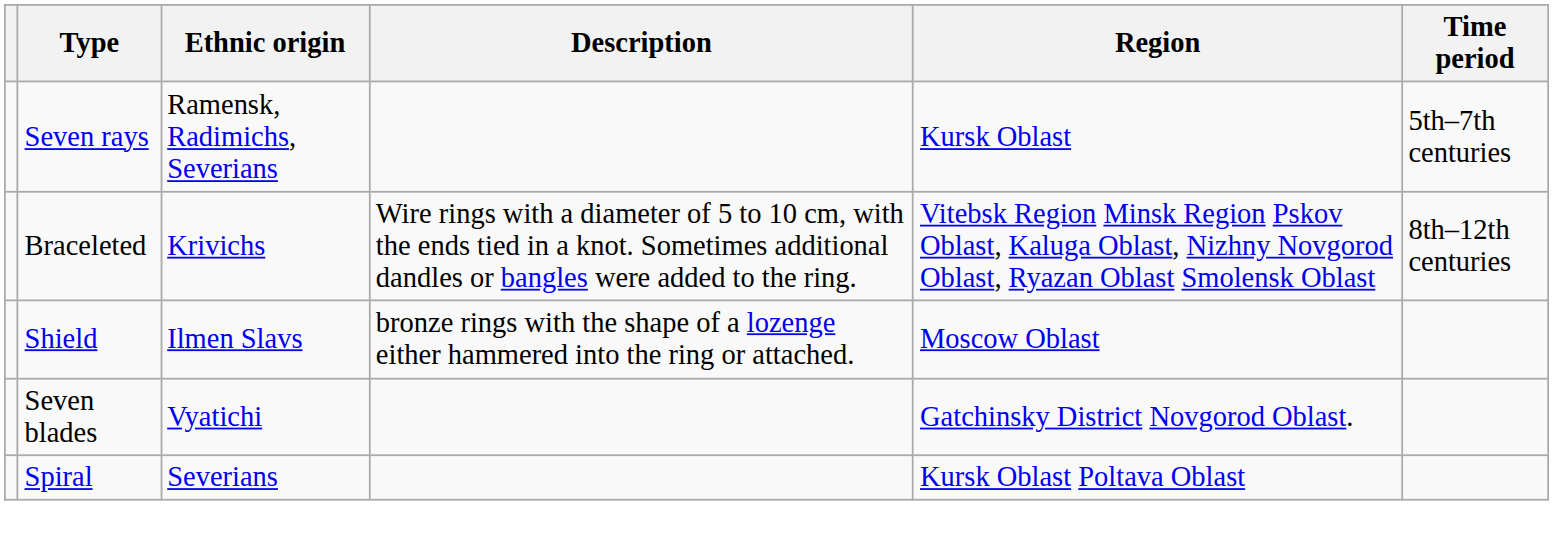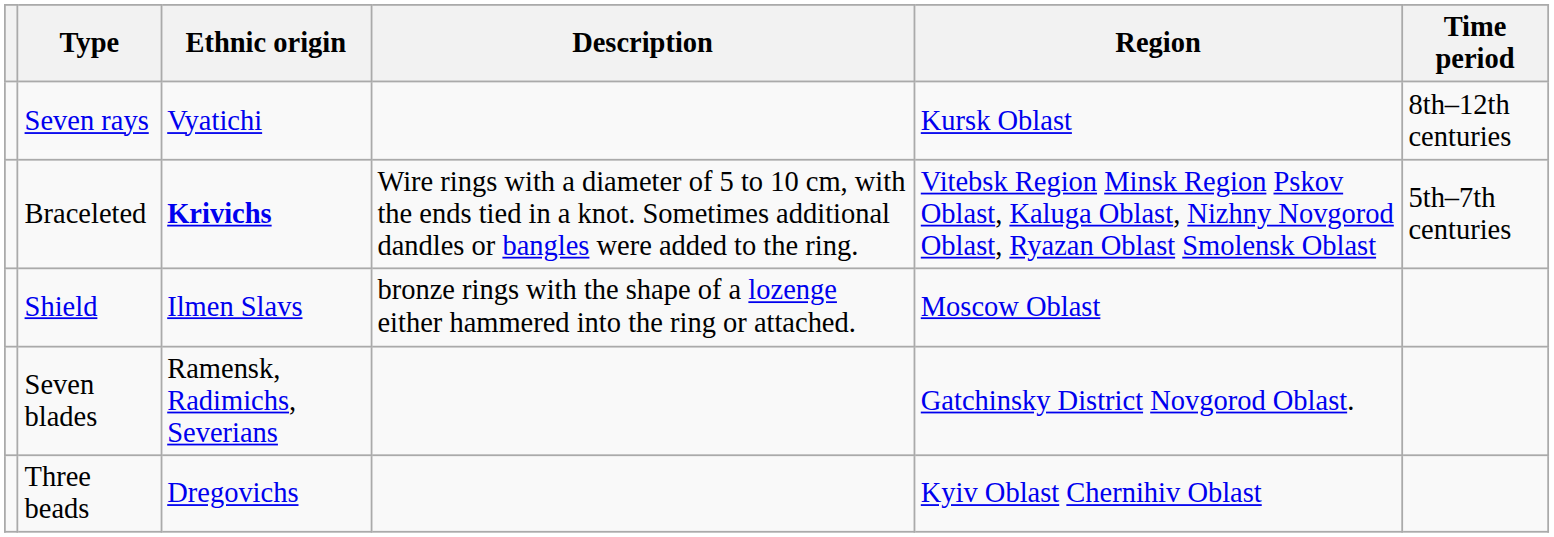Seven rays | Ethnic origin: Ramensk, Radimichs, Severians -> Vyatichi
Seven rays | Time period: 5th–7th centuries -> 8th–12th centuries
Braceleted | Ethnic origin: normal -> bold
Braceleted | Time period: 8th–12th centuries -> 5th–7th centuries
Seven blades | Ethnic origin: Vyatichi -> Ramensk, Radimichs, Severians
- row: Spiral | Severians | Kursk Oblast Poltava Oblast
+ row: Three beads | Dregovichs | Kyiv Oblast Chernihiv Oblast
